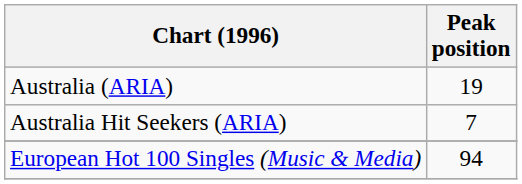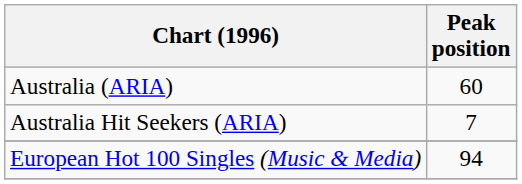Australia (ARIA) | Peak position: 19 -> 60
